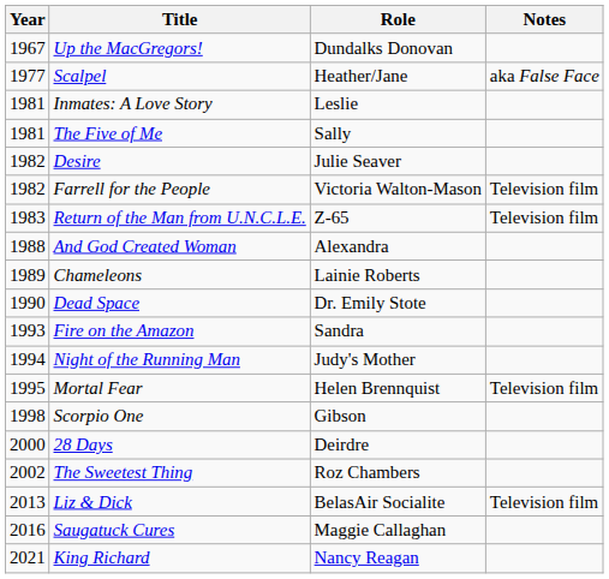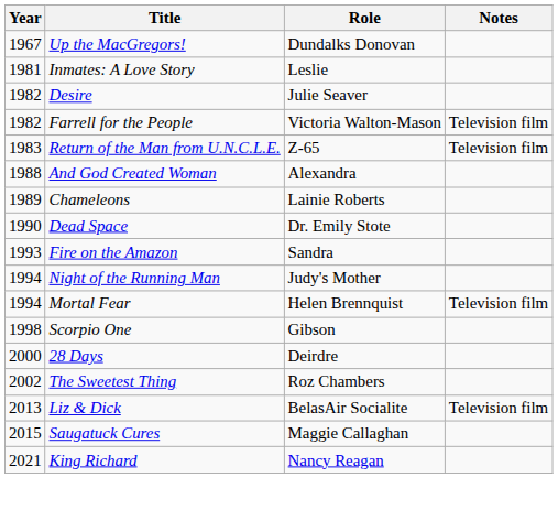- row: 1977 | Scalpel | Heather/Jane | aka False Face
- row: 1981 | The Five of Me | Sally
Mortal Fear | Year: 1995 -> 1994
Saugatuck Cures | Year: 2016 -> 2015
